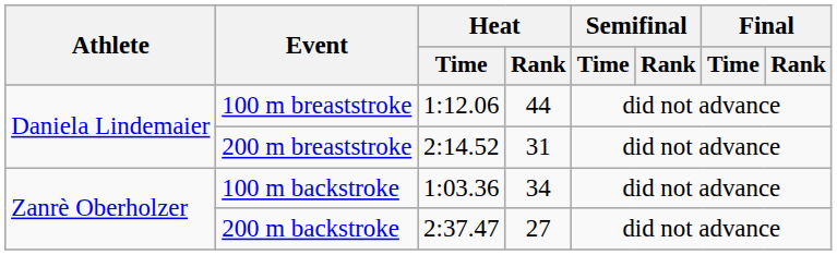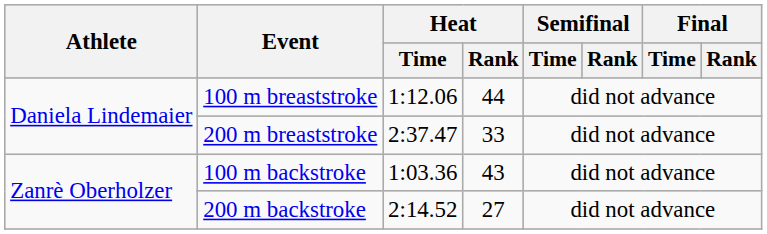200 m breaststroke | Heat / Time: 2:14.52 -> 2:37.47
200 m breaststroke | Heat / Rank: 31 -> 33
100 m backstroke | Heat / Rank: 34 -> 43
200 m backstroke | Heat / Time: 2:37.47 -> 2:14.52
